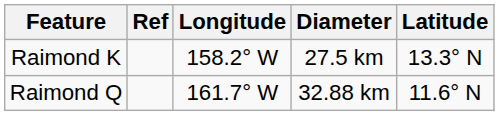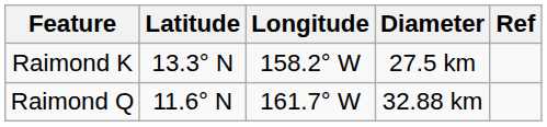columns swapped: Latitude <-> Ref
